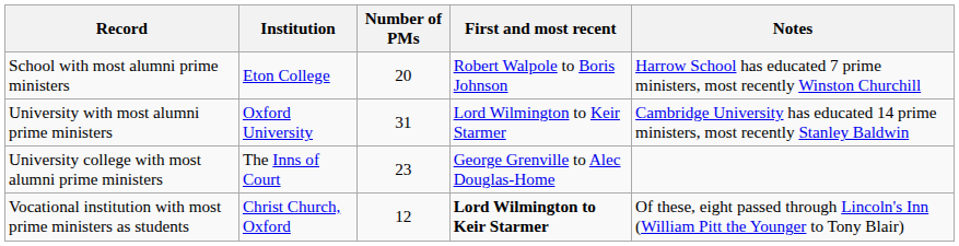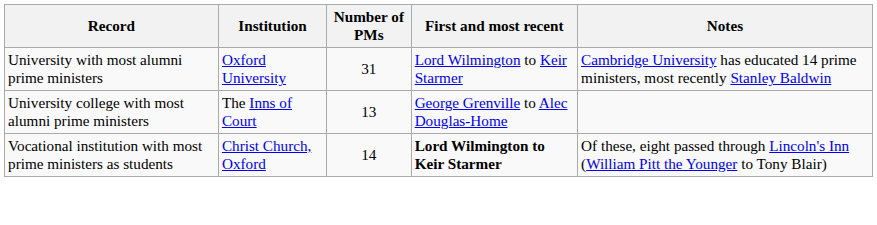- row: School with most alumni prime ministers | Eton College | 20 | Robert Walpole to Boris Johnson | Harrow School has educated 7 prime ministers, most recently Winston Churchill
University college with most alumni prime ministers | Number of PMs: 23 -> 13
Vocational institution with most prime ministers as students | Number of PMs: 12 -> 14
